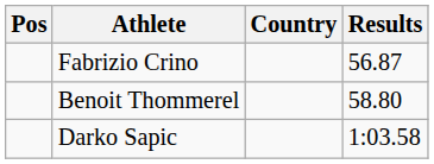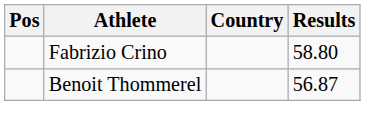Fabrizio Crino | Results: 56.87 -> 58.80
Benoit Thommerel | Results: 58.80 -> 56.87
- row: Darko Sapic | 1:03.58
